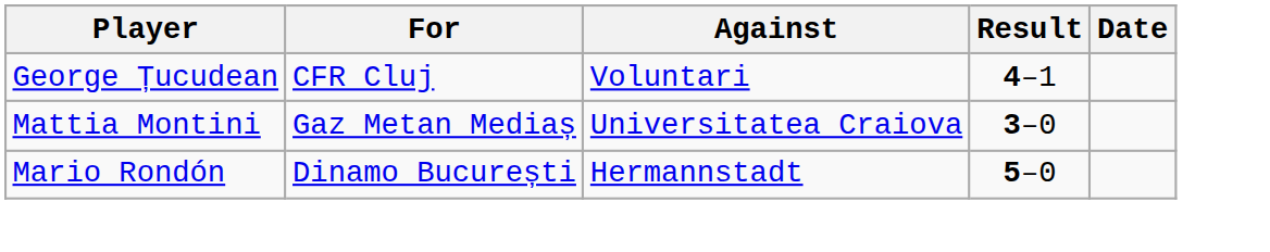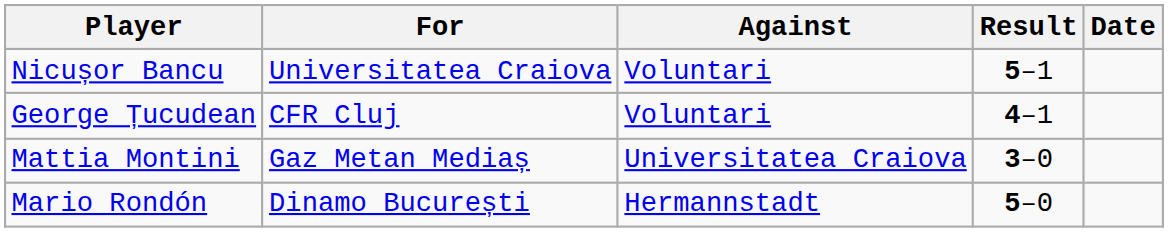+ row: Nicușor Bancu | Universitatea Craiova | Voluntari | 5–1
